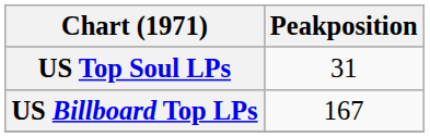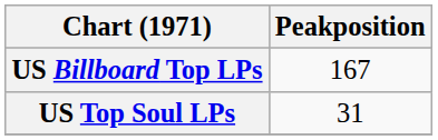rows swapped: US Billboard Top LPs <-> US Top Soul LPs
